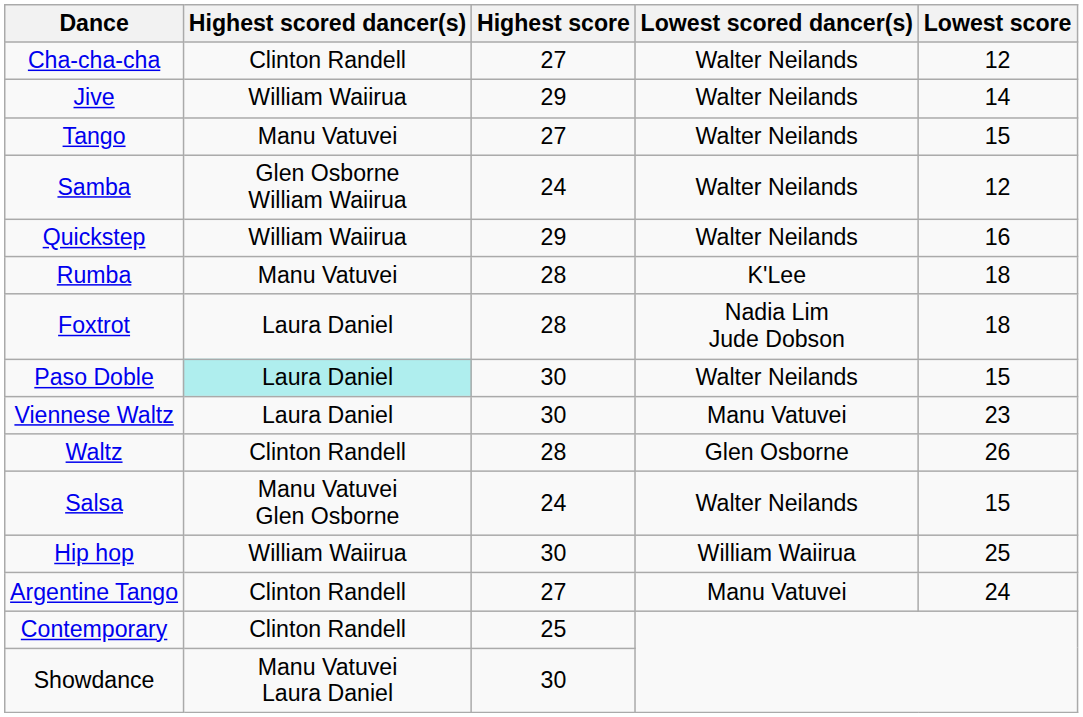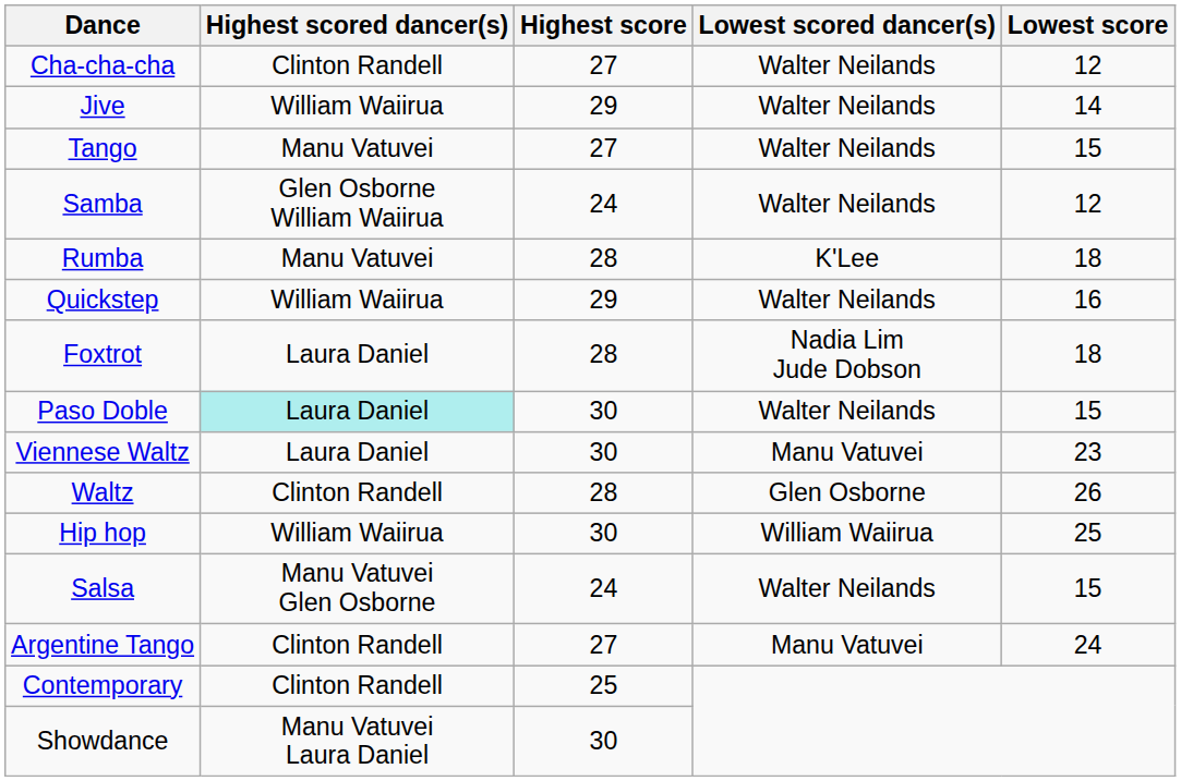rows swapped: Quickstep <-> Rumba
rows swapped: Salsa <-> Hip hop
